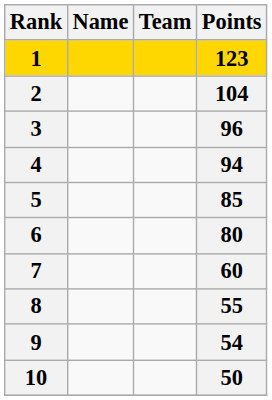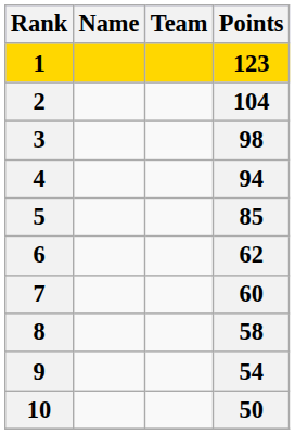3 | Points: 96 -> 98
6 | Points: 80 -> 62
8 | Points: 55 -> 58
